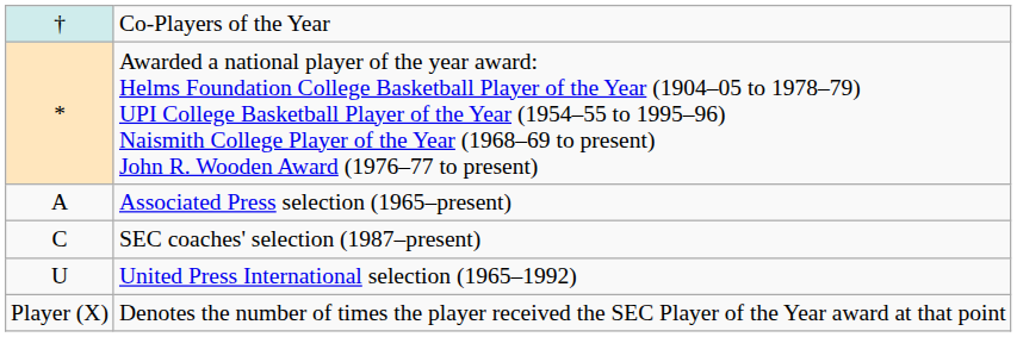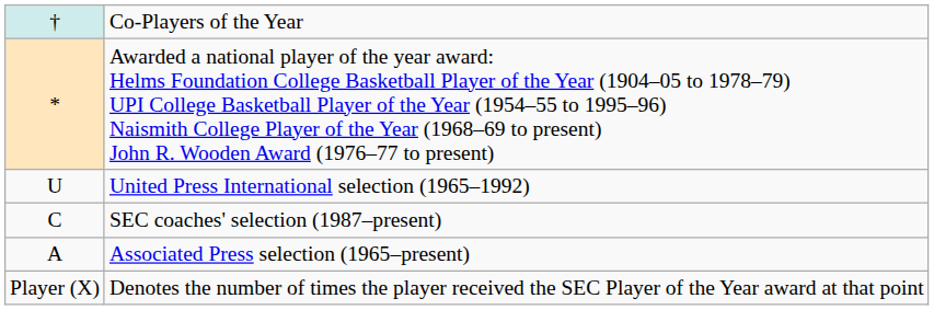rows swapped: Associated Press selection (1965–present) <-> United Press International selection (1965–1992)
